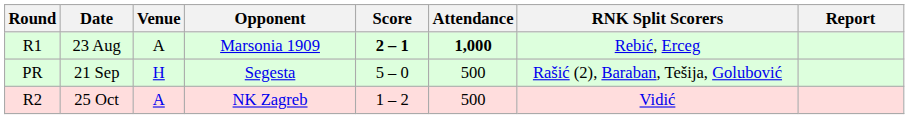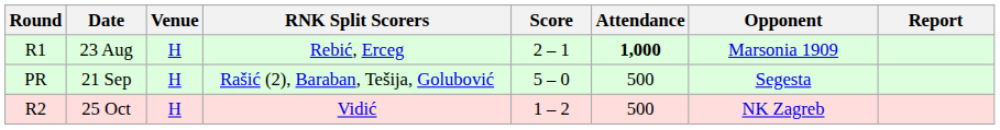columns swapped: Opponent <-> RNK Split Scorers
23 Aug | Venue: A -> H
23 Aug | Score: bold -> normal
25 Oct | Venue: A -> H
